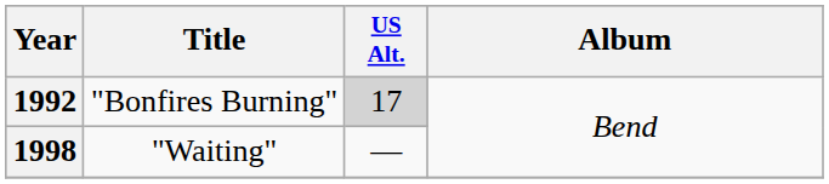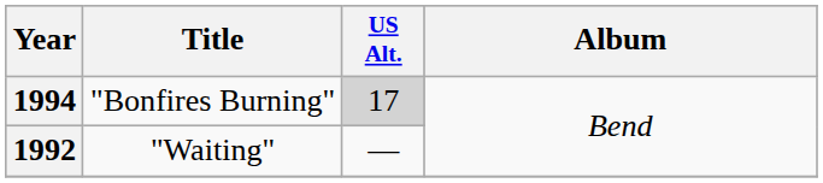"Bonfires Burning" | Year: 1992 -> 1994
"Waiting" | Year: 1998 -> 1992
